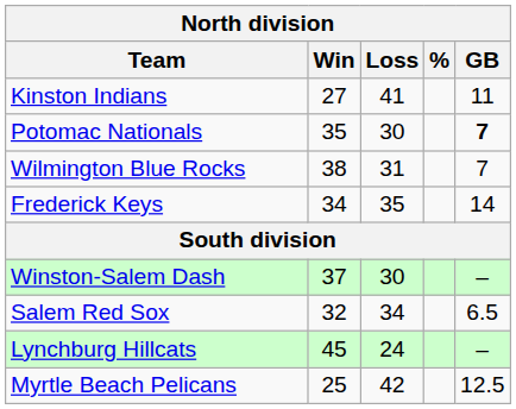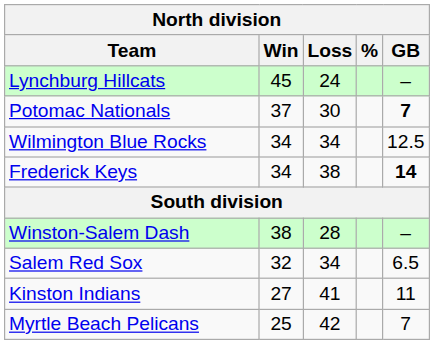rows swapped: Lynchburg Hillcats <-> Kinston Indians
Potomac Nationals | Win: 35 -> 37
Wilmington Blue Rocks | Win: 38 -> 34
Wilmington Blue Rocks | Loss: 31 -> 34
Wilmington Blue Rocks | GB: 7 -> 12.5
Frederick Keys | Loss: 35 -> 38
Frederick Keys | GB: normal -> bold
Winston-Salem Dash | Win: 37 -> 38
Winston-Salem Dash | Loss: 30 -> 28
Myrtle Beach Pelicans | GB: 12.5 -> 7
